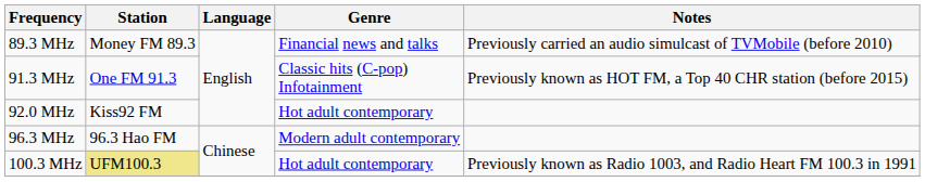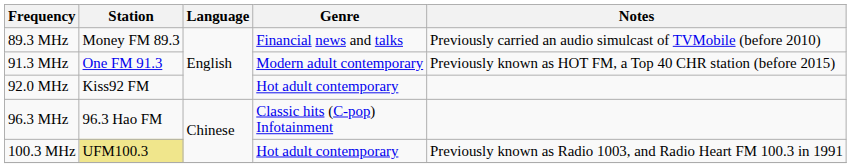91.3 MHz | Genre: Classic hits (C-pop) Infotainment -> Modern adult contemporary
96.3 MHz | Genre: Modern adult contemporary -> Classic hits (C-pop) Infotainment
